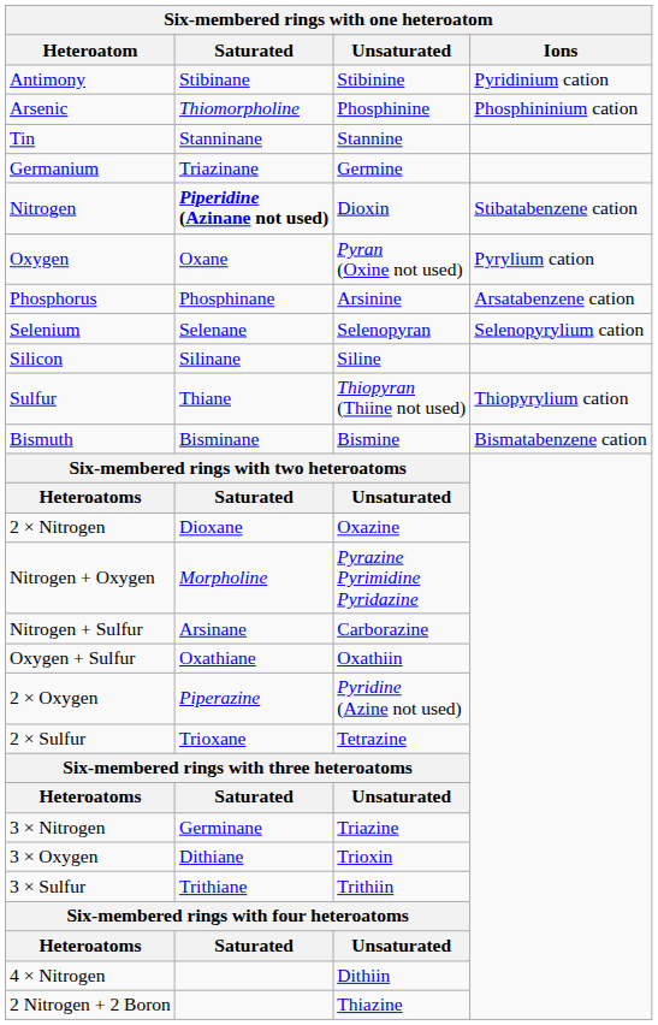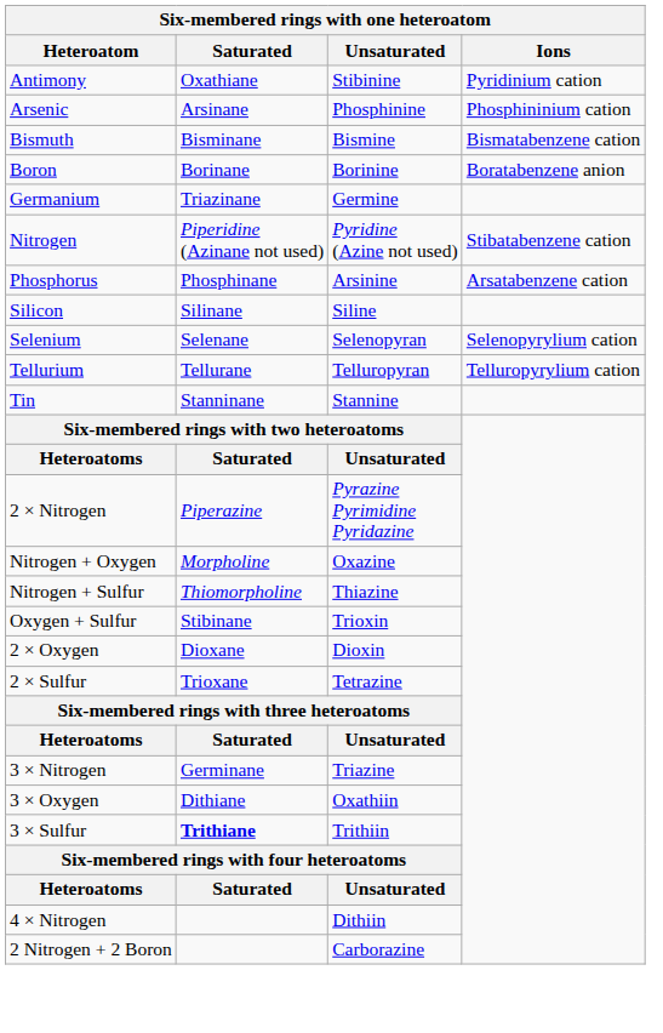Antimony | Saturated: Stibinane -> Oxathiane
Arsenic | Saturated: Thiomorpholine -> Arsinane
rows swapped: Bismuth <-> Tin
+ row: Boron | Borinane | Borinine | Boratabenzene anion
Nitrogen | Saturated: bold -> normal
Nitrogen | Unsaturated: Dioxin -> Pyridine (Azine not used)
- row: Oxygen | Oxane | Pyran (Oxine not used) | Pyrylium cation
rows swapped: Selenium <-> Silicon
- row: Sulfur | Thiane | Thiopyran (Thiine not used) | Thiopyrylium cation
+ row: Tellurium | Tellurane | Telluropyran | Telluropyrylium cation
2 × Nitrogen | Saturated: Dioxane -> Piperazine
2 × Nitrogen | Unsaturated: Oxazine -> Pyrazine Pyrimidine Pyridazine
Nitrogen + Oxygen | Unsaturated: Pyrazine Pyrimidine Pyridazine -> Oxazine
Nitrogen + Sulfur | Saturated: Arsinane -> Thiomorpholine
Nitrogen + Sulfur | Unsaturated: Carborazine -> Thiazine
Oxygen + Sulfur | Saturated: Oxathiane -> Stibinane
Oxygen + Sulfur | Unsaturated: Oxathiin -> Trioxin
2 × Oxygen | Saturated: Piperazine -> Dioxane
2 × Oxygen | Unsaturated: Pyridine (Azine not used) -> Dioxin
3 × Oxygen | Unsaturated: Trioxin -> Oxathiin
3 × Sulfur | Saturated: normal -> bold
2 Nitrogen + 2 Boron | Unsaturated: Thiazine -> Carborazine
